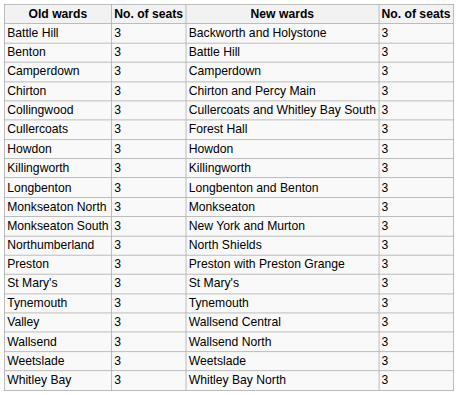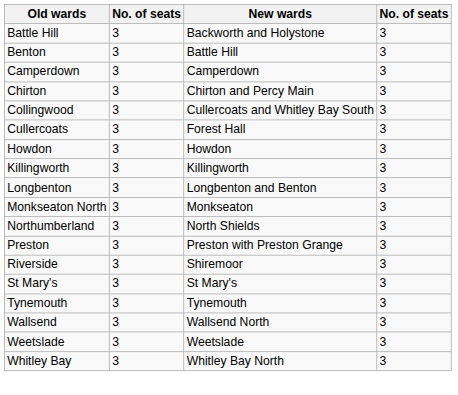- row: Monkseaton South | 3 | New York and Murton | 3
+ row: Riverside | 3 | Shiremoor | 3
- row: Valley | 3 | Wallsend Central | 3
